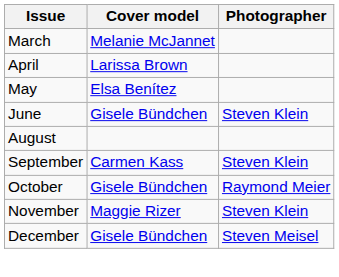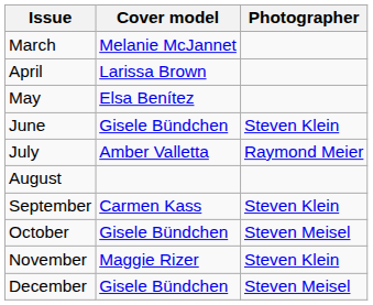+ row: July | Amber Valletta | Raymond Meier
October | Photographer: Raymond Meier -> Steven Meisel
